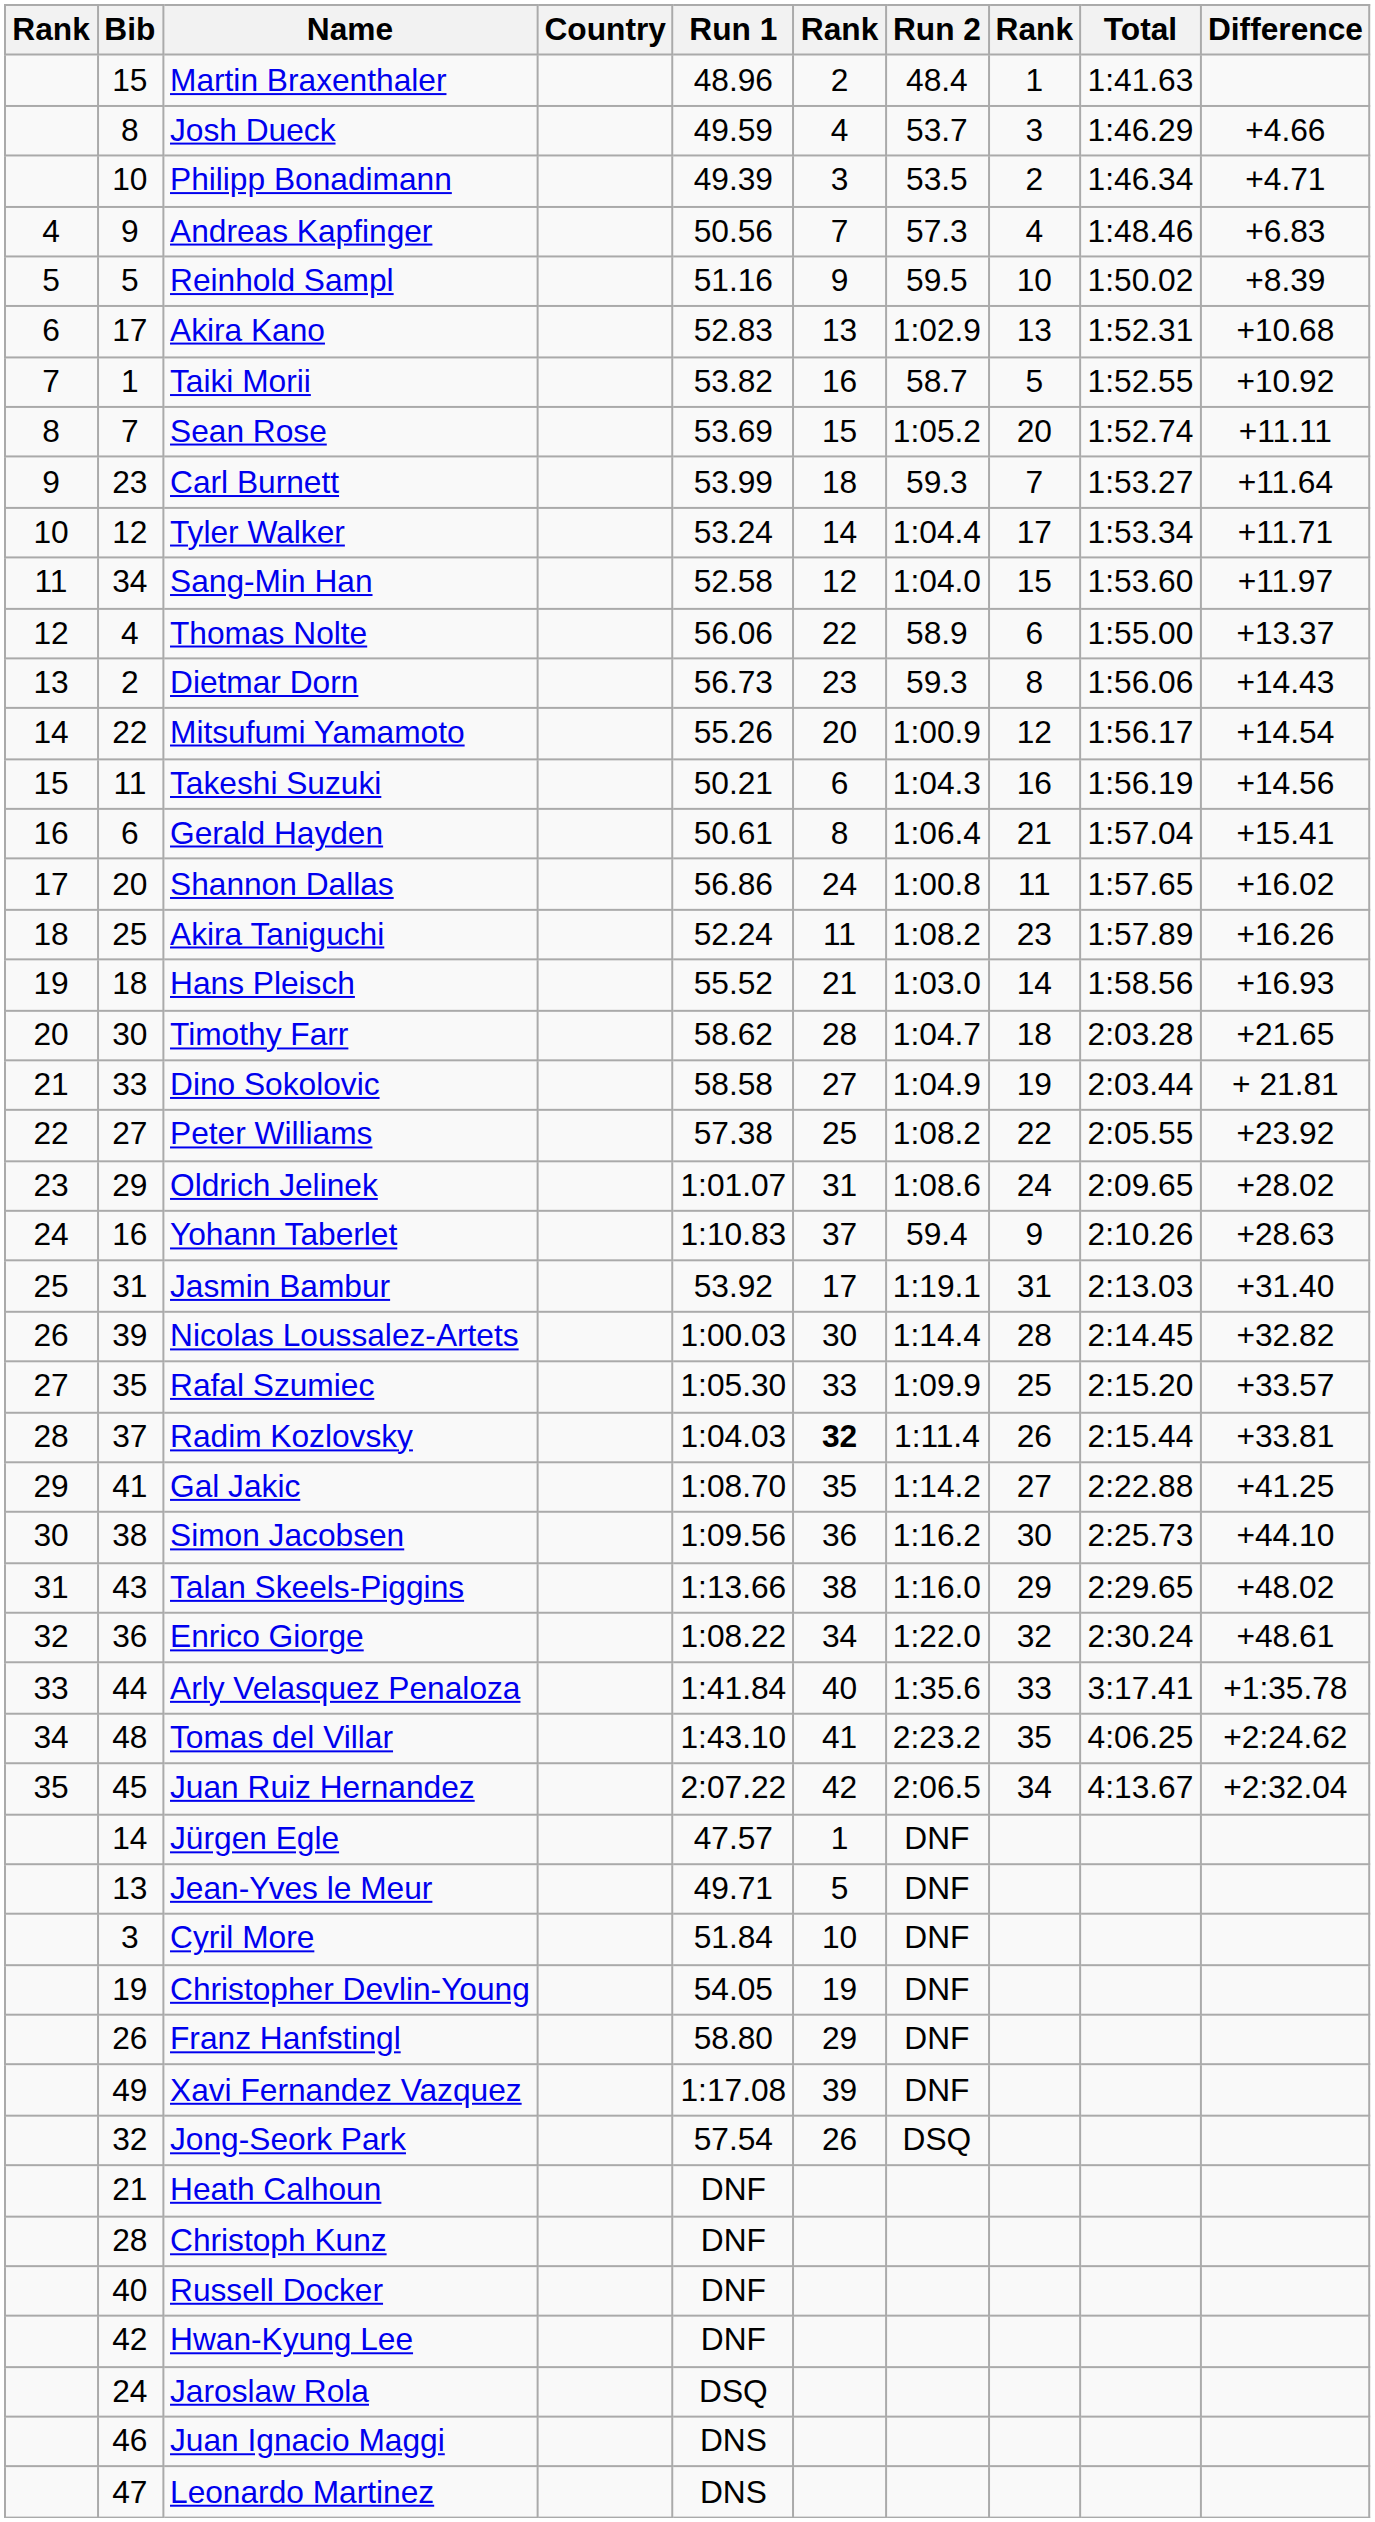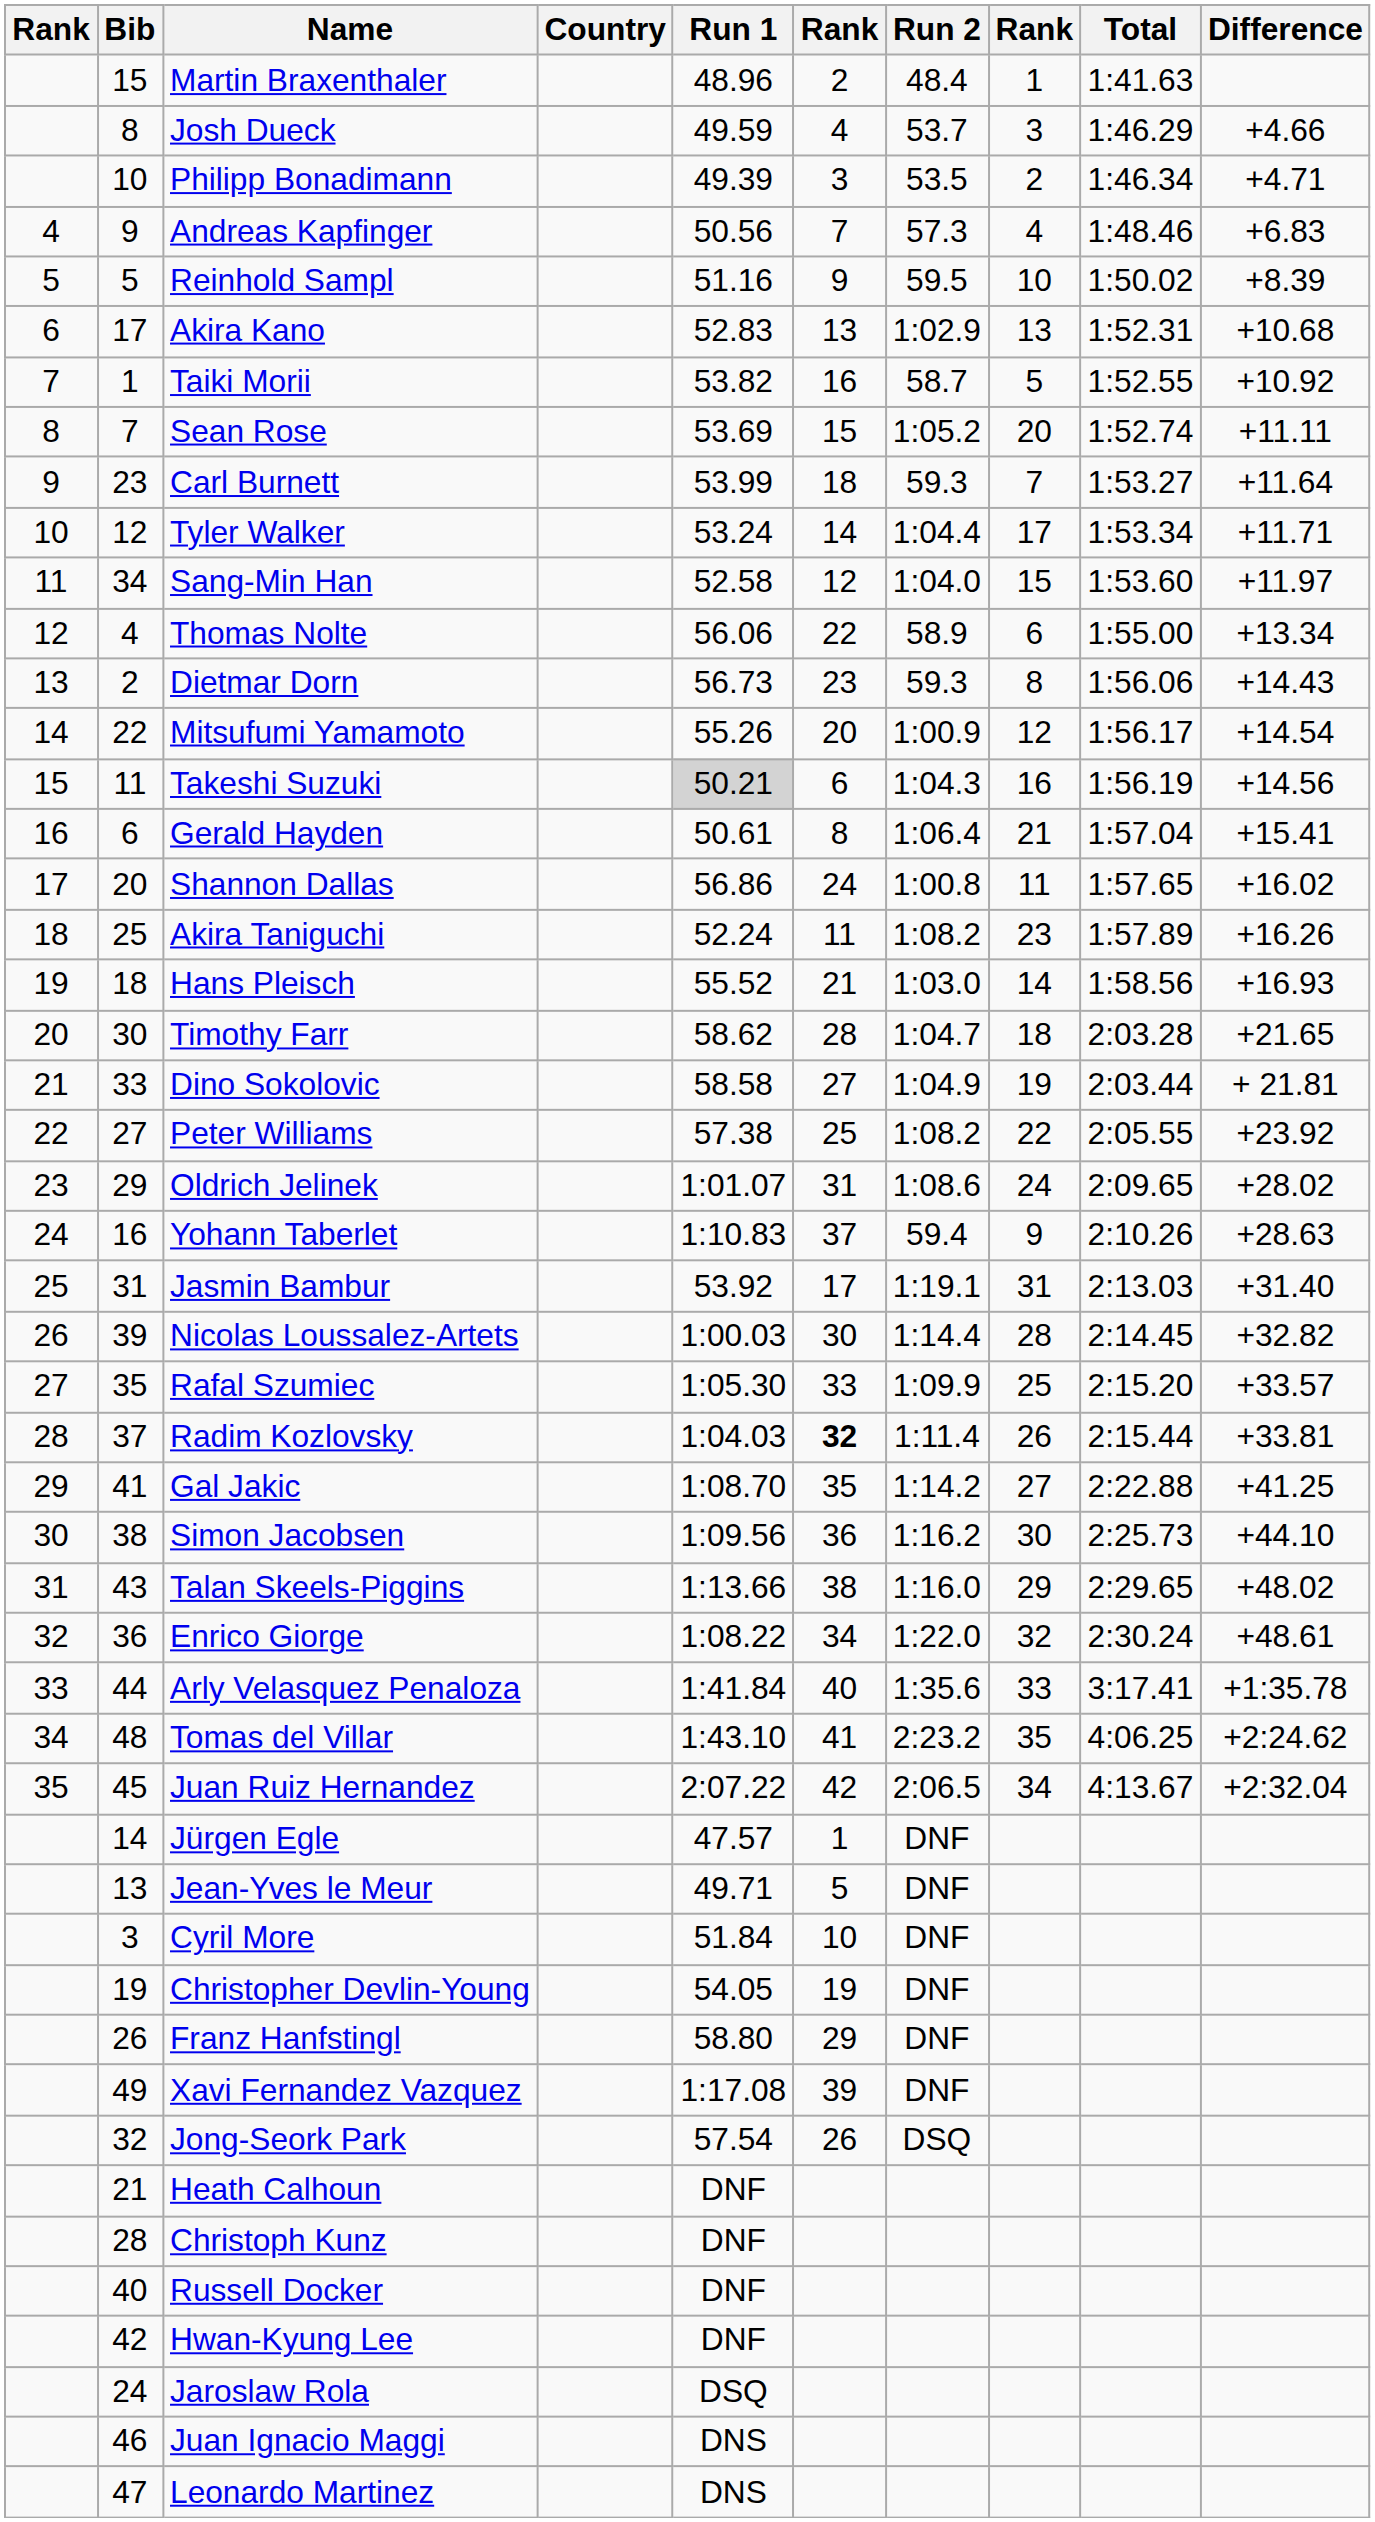Thomas Nolte | Difference: +13.37 -> +13.34
Takeshi Suzuki | Run 1: no background -> lightgrey background
